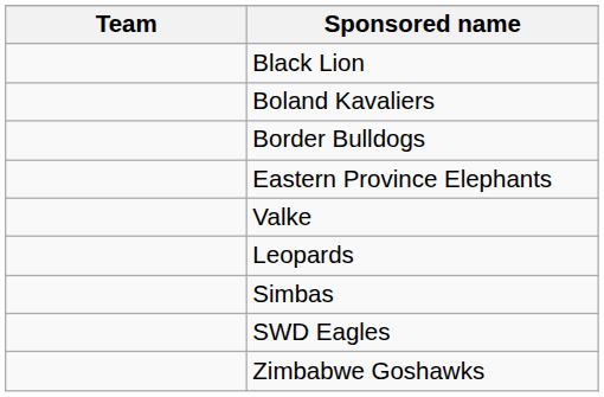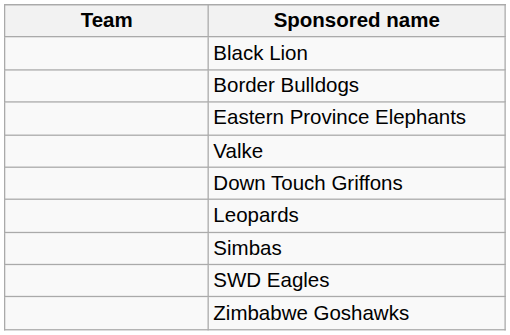- row: Boland Kavaliers
+ row: Down Touch Griffons
